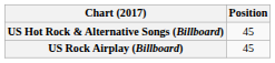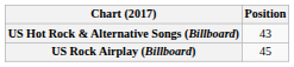US Hot Rock & Alternative Songs (Billboard) | Position: 45 -> 43
